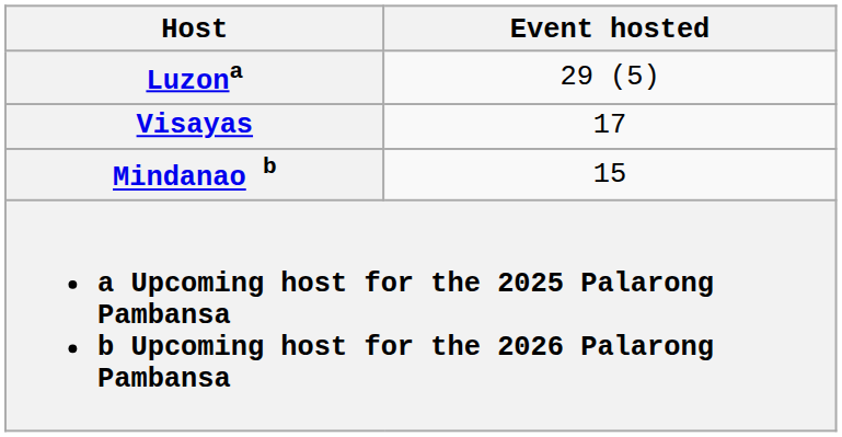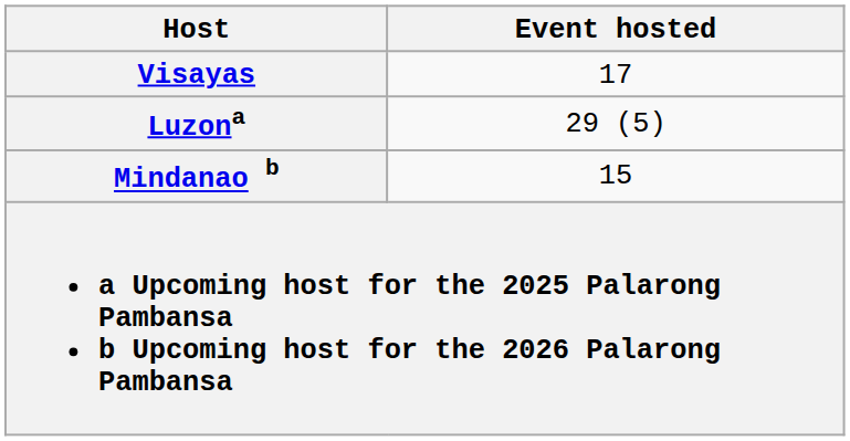rows swapped: Luzona <-> Visayas
